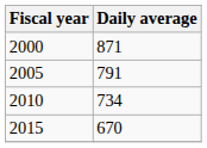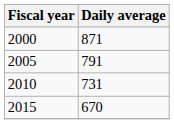2010 | Daily average: 734 -> 731
